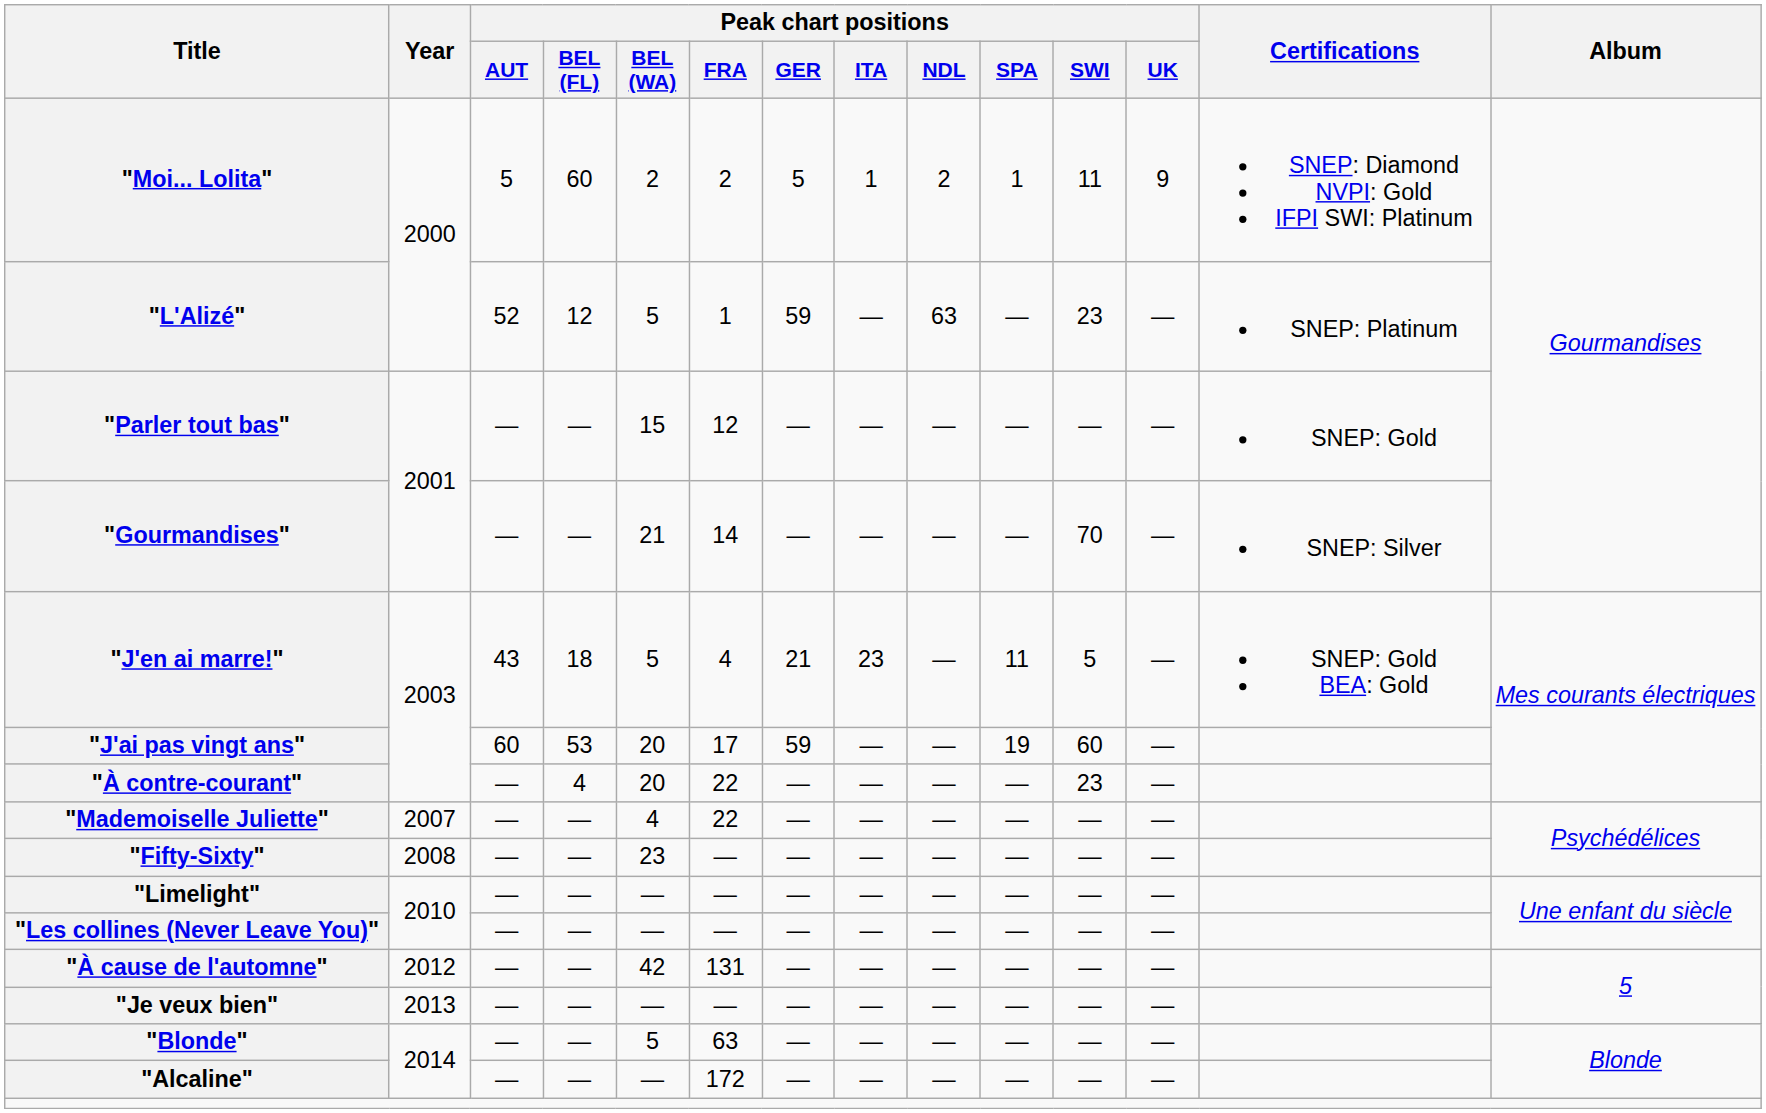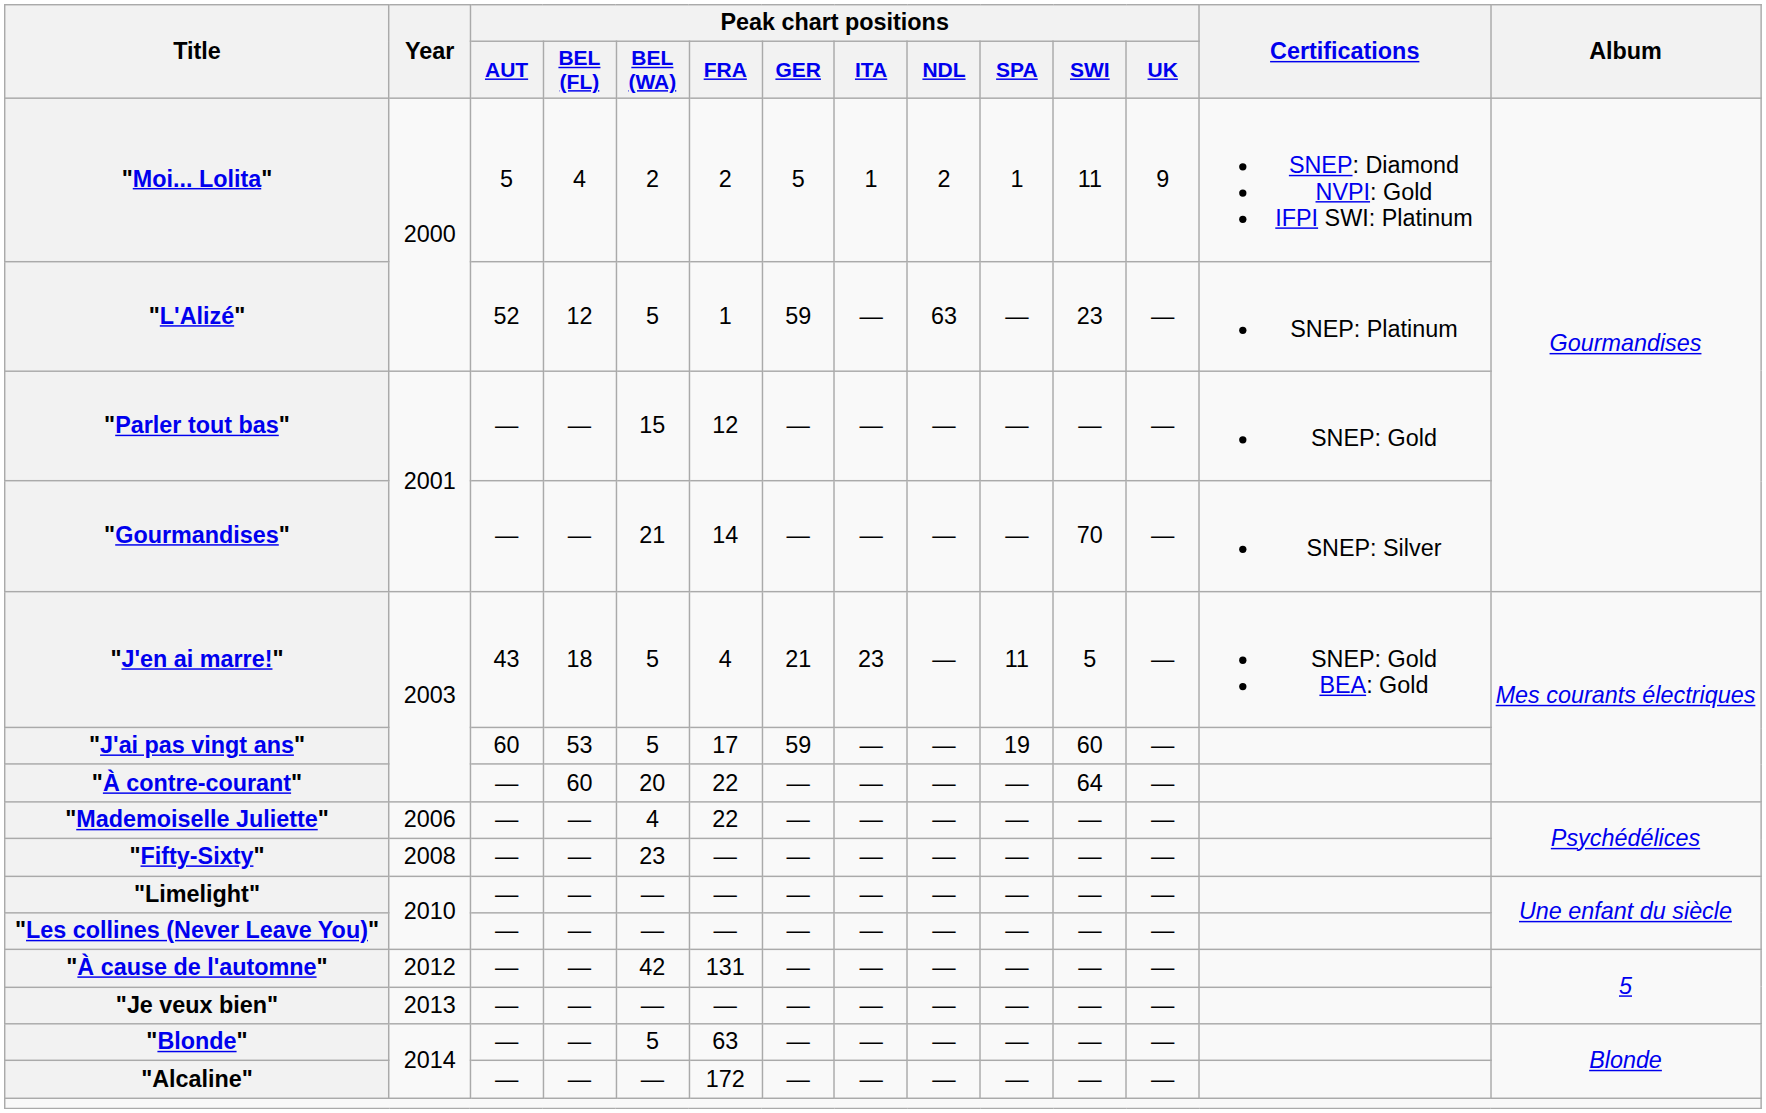"Moi... Lolita" | Peak chart positions / BEL (FL): 60 -> 4
"J'ai pas vingt ans" | Peak chart positions / BEL (WA): 20 -> 5
"À contre-courant" | Peak chart positions / BEL (FL): 4 -> 60
"À contre-courant" | Peak chart positions / SWI: 23 -> 64
"Mademoiselle Juliette" | Year: 2007 -> 2006
